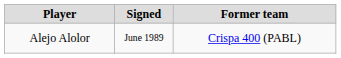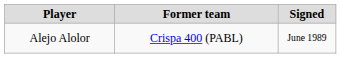columns swapped: Signed <-> Former team
